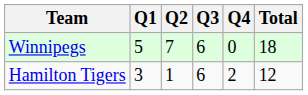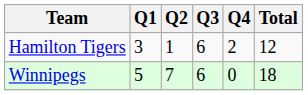rows swapped: Winnipegs <-> Hamilton Tigers
